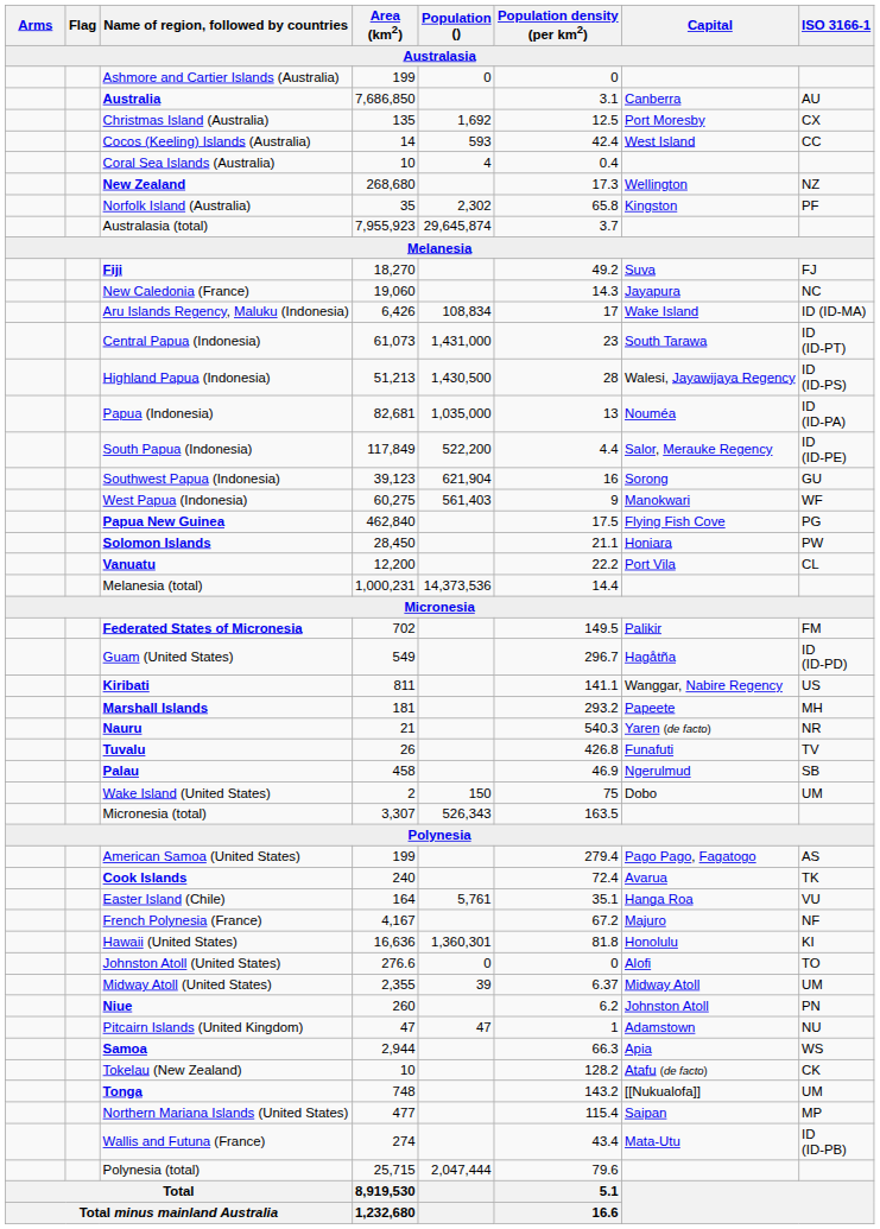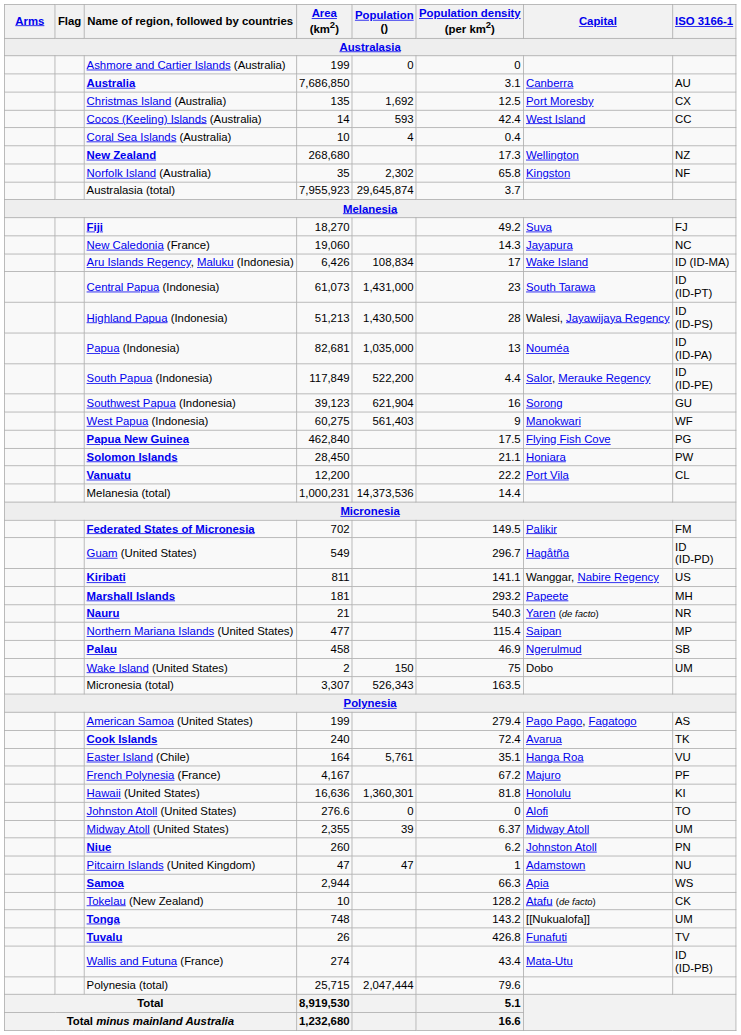Norfolk Island (Australia) | ISO 3166-1: PF -> NF
rows swapped: Northern Mariana Islands (United States) <-> Tuvalu
French Polynesia (France) | ISO 3166-1: NF -> PF
